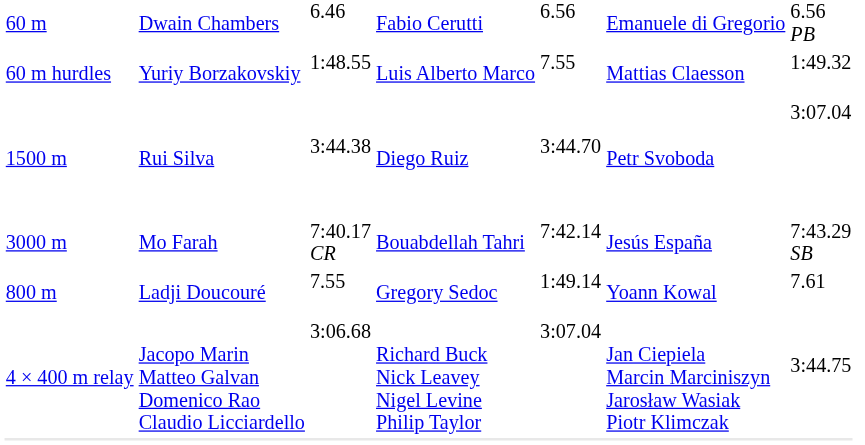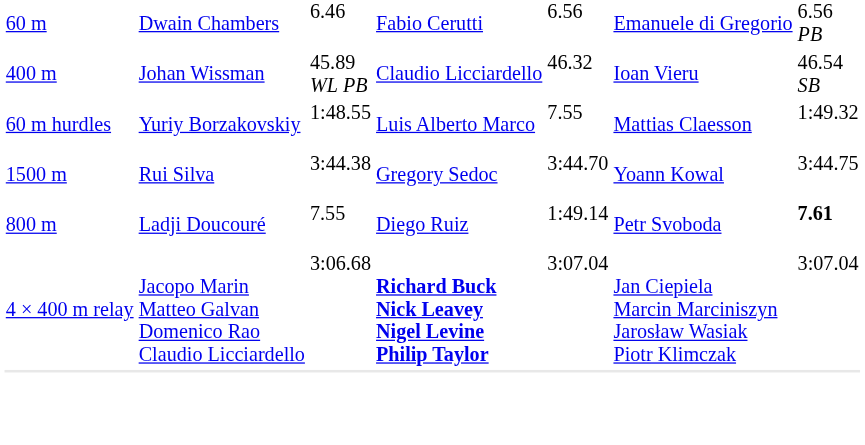+ row: 400 m | Johan Wissman | 45.89 WL PB | Claudio Licciardello | 46.32 | Ioan Vieru | 46.54 SB
Rui Silva | column 4: Diego Ruiz -> Gregory Sedoc
Rui Silva | column 6: Petr Svoboda -> Yoann Kowal
Rui Silva | column 7: 3:07.04 -> 3:44.75
- row: 3000 m | Mo Farah | 7:40.17 CR | Bouabdellah Tahri | 7:42.14 | Jesús España | 7:43.29 SB
Ladji Doucouré | column 4: Gregory Sedoc -> Diego Ruiz
Ladji Doucouré | column 6: Yoann Kowal -> Petr Svoboda
Ladji Doucouré | column 7: normal -> bold
Jacopo Marin Matteo Galvan Domenico Rao Claudio Licciardello | column 4: normal -> bold
Jacopo Marin Matteo Galvan Domenico Rao Claudio Licciardello | column 7: 3:44.75 -> 3:07.04
